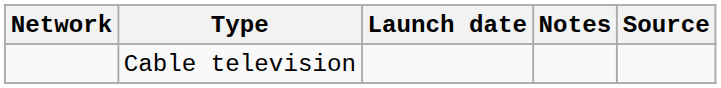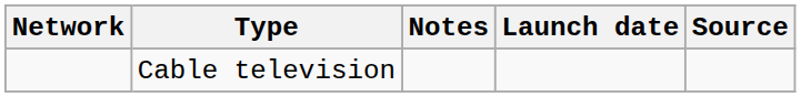columns swapped: Launch date <-> Notes
